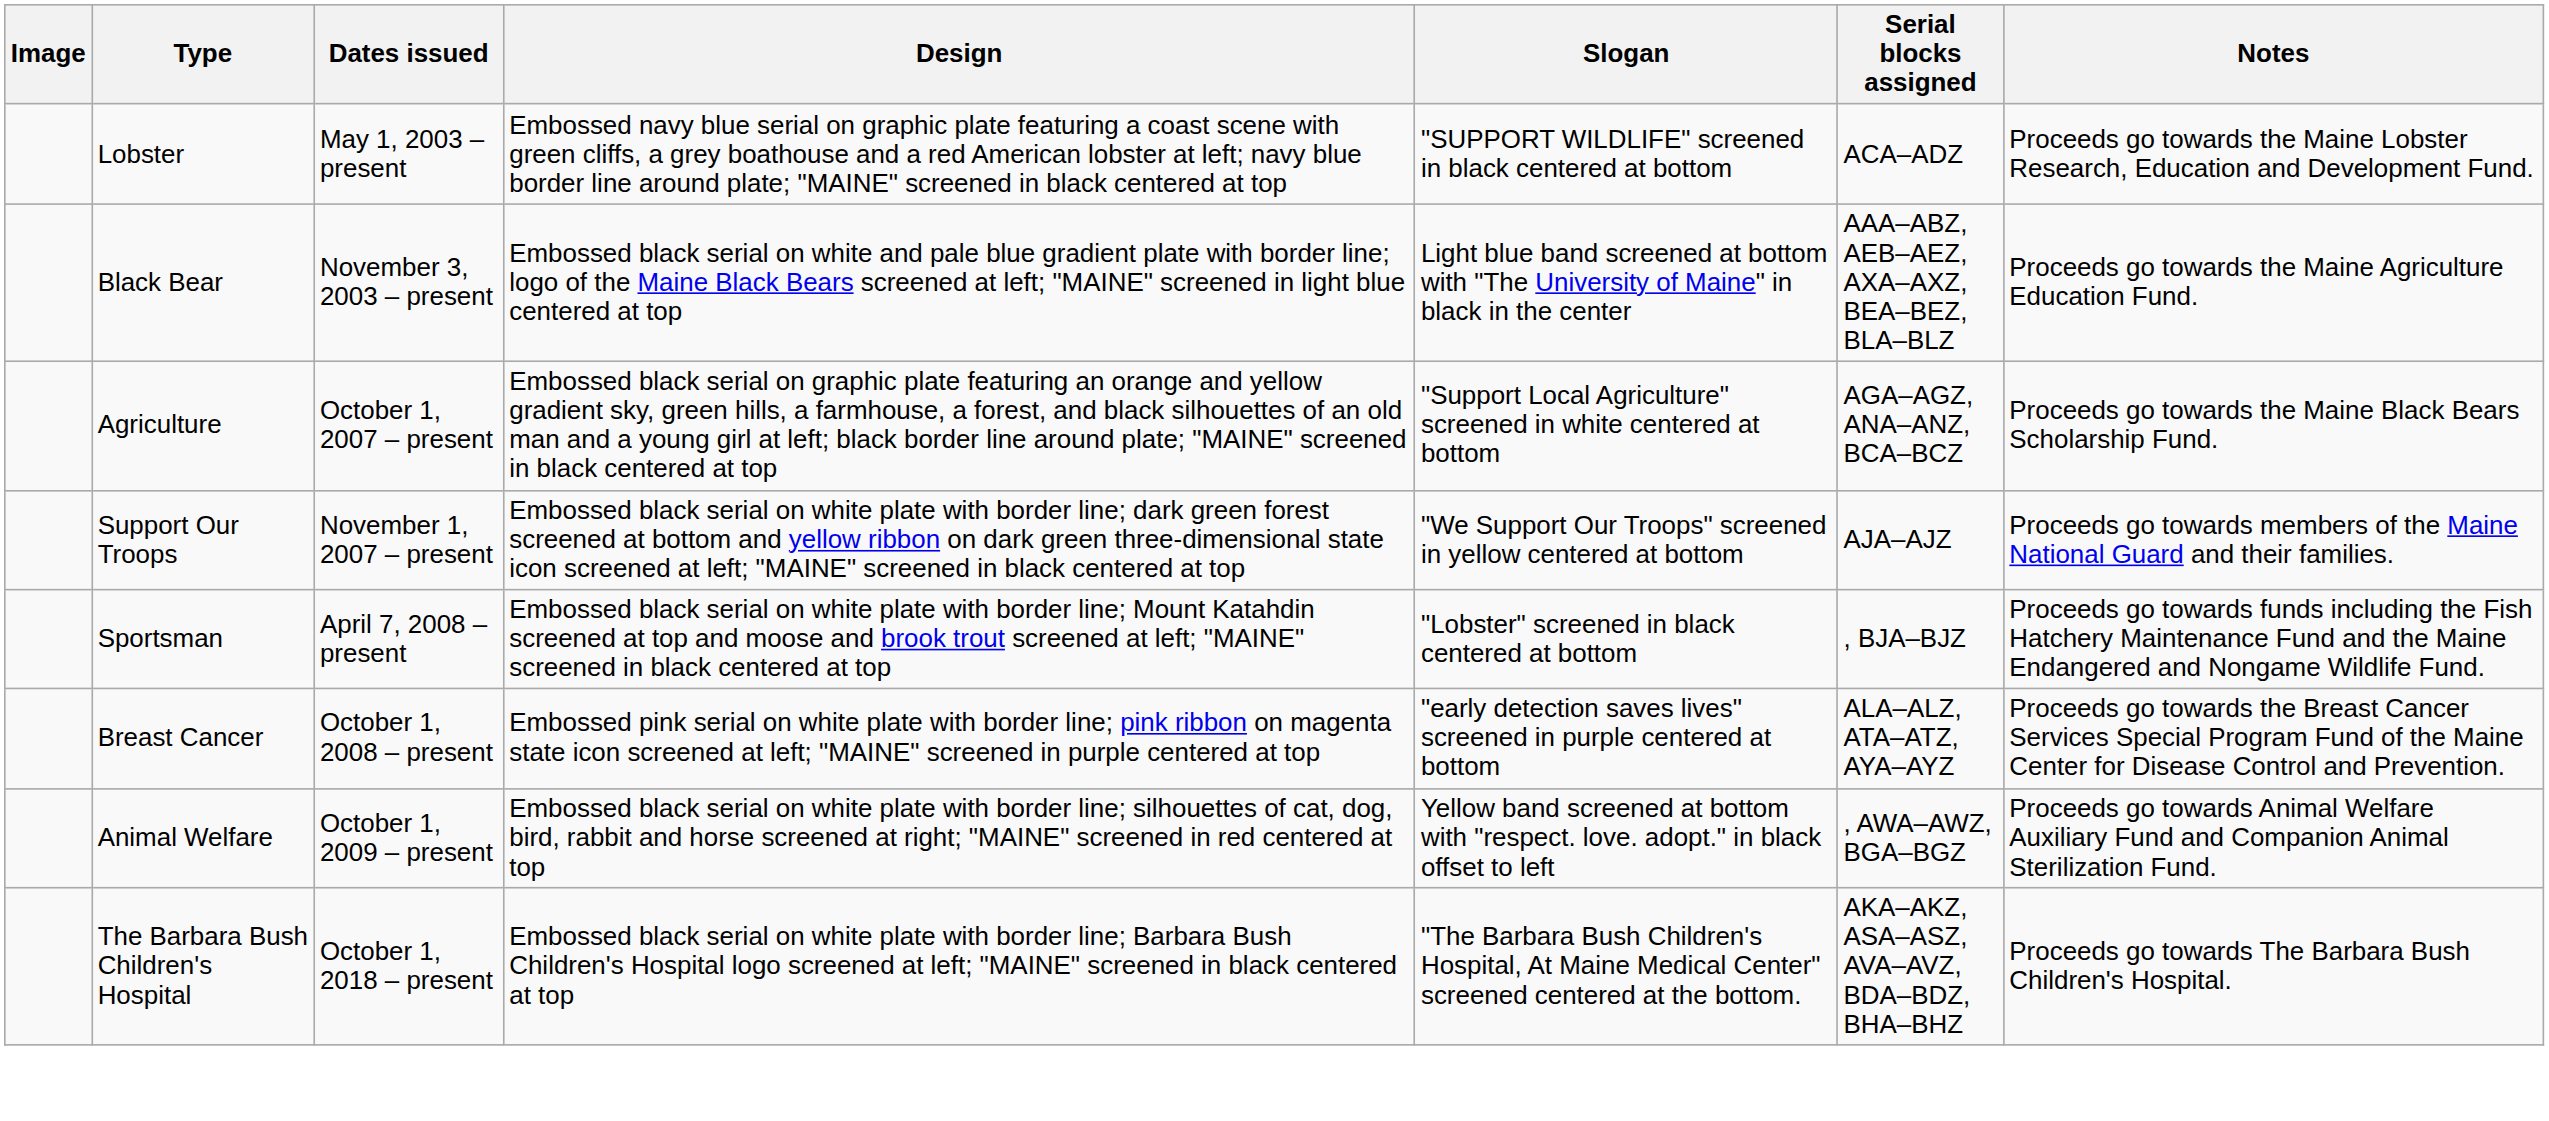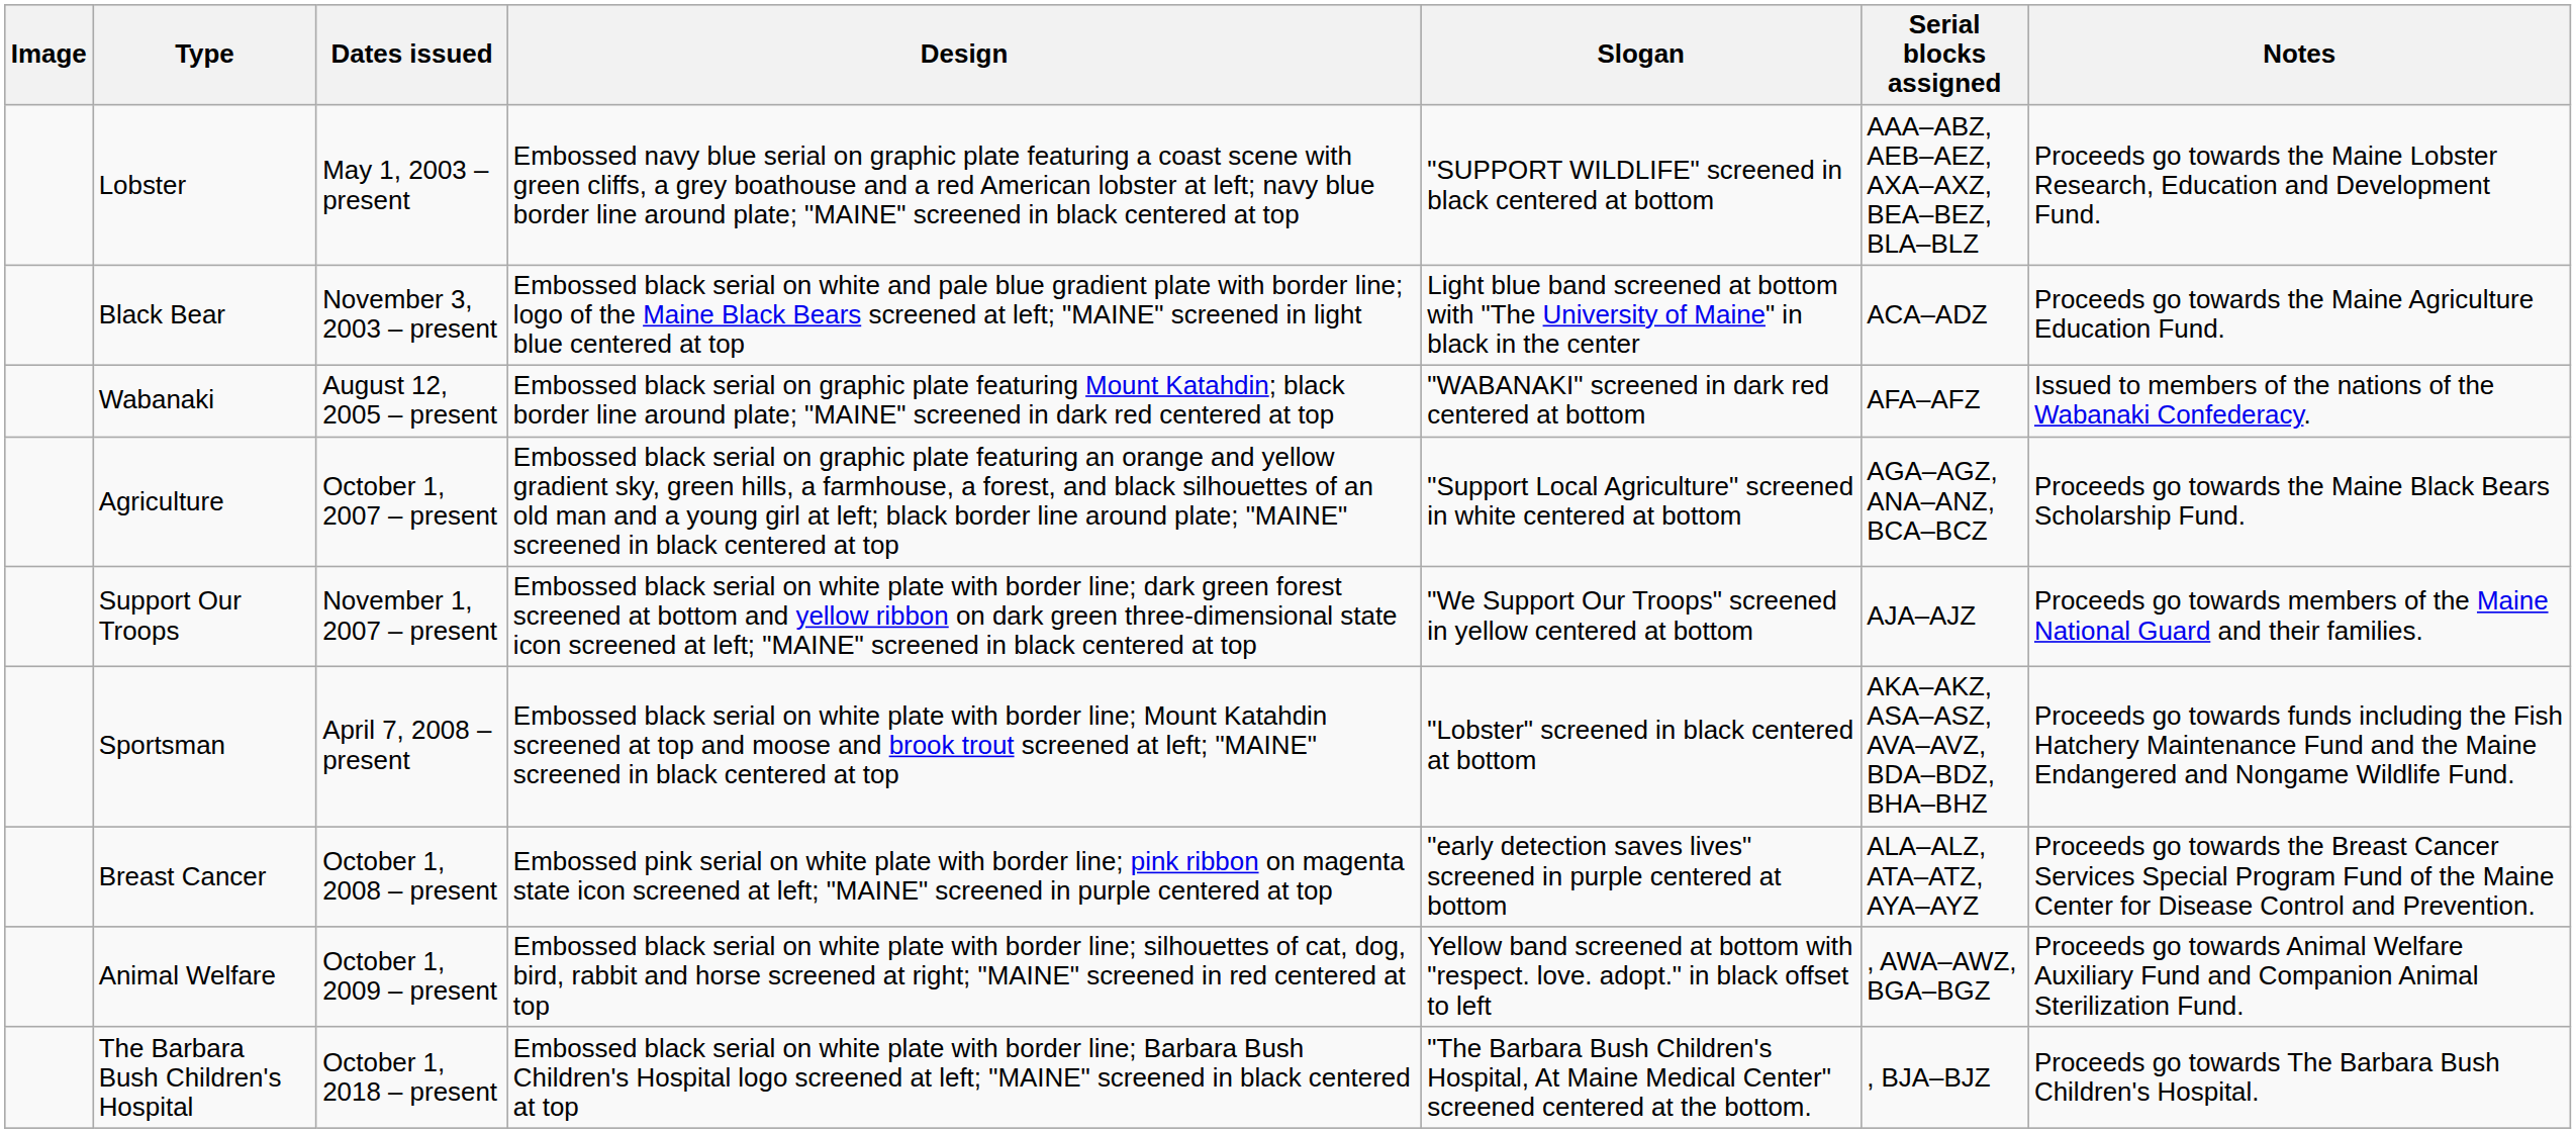Lobster | Serial blocks assigned: ACA–ADZ -> AAA–ABZ, AEB–AEZ, AXA–AXZ, BEA–BEZ, BLA–BLZ
Black Bear | Serial blocks assigned: AAA–ABZ, AEB–AEZ, AXA–AXZ, BEA–BEZ, BLA–BLZ -> ACA–ADZ
+ row: Wabanaki | August 12, 2005 – present | Embossed black serial on graphic plate featuring Mount Katahdin; black border line around plate; "MAINE" screened in dark red centered at top | "WABANAKI" screened in dark red centered at bottom | AFA–AFZ | Issued to members of the nations of the Wabanaki Confederacy.
Sportsman | Serial blocks assigned: , BJA–BJZ -> AKA–AKZ, ASA–ASZ, AVA–AVZ, BDA–BDZ, BHA–BHZ
The Barbara Bush Children's Hospital | Serial blocks assigned: AKA–AKZ, ASA–ASZ, AVA–AVZ, BDA–BDZ, BHA–BHZ -> , BJA–BJZ
